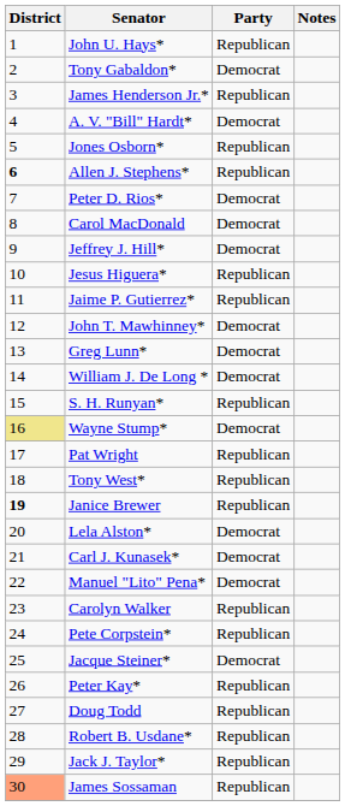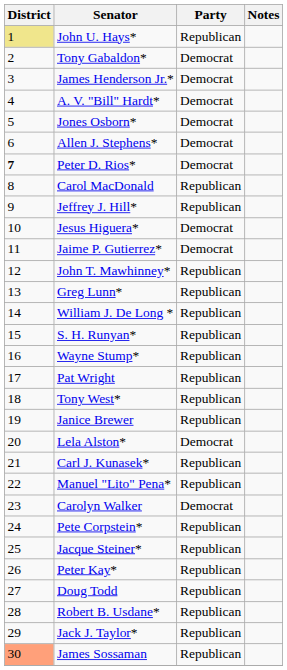John U. Hays* | District: no background -> khaki background
James Henderson Jr.* | Party: Republican -> Democrat
Jones Osborn* | Party: Republican -> Democrat
Allen J. Stephens* | District: bold -> normal
Allen J. Stephens* | Party: Republican -> Democrat
Peter D. Rios* | District: normal -> bold
Carol MacDonald | Party: Democrat -> Republican
Jeffrey J. Hill* | Party: Democrat -> Republican
Jesus Higuera* | Party: Republican -> Democrat
Jaime P. Gutierrez* | Party: Republican -> Democrat
John T. Mawhinney* | Party: Democrat -> Republican
Greg Lunn* | Party: Democrat -> Republican
William J. De Long * | Party: Democrat -> Republican
Wayne Stump* | District: khaki background -> no background
Wayne Stump* | Party: Democrat -> Republican
Janice Brewer | District: bold -> normal
Carl J. Kunasek* | Party: Democrat -> Republican
Manuel "Lito" Pena* | Party: Democrat -> Republican
Carolyn Walker | Party: Republican -> Democrat
Jacque Steiner* | Party: Democrat -> Republican
